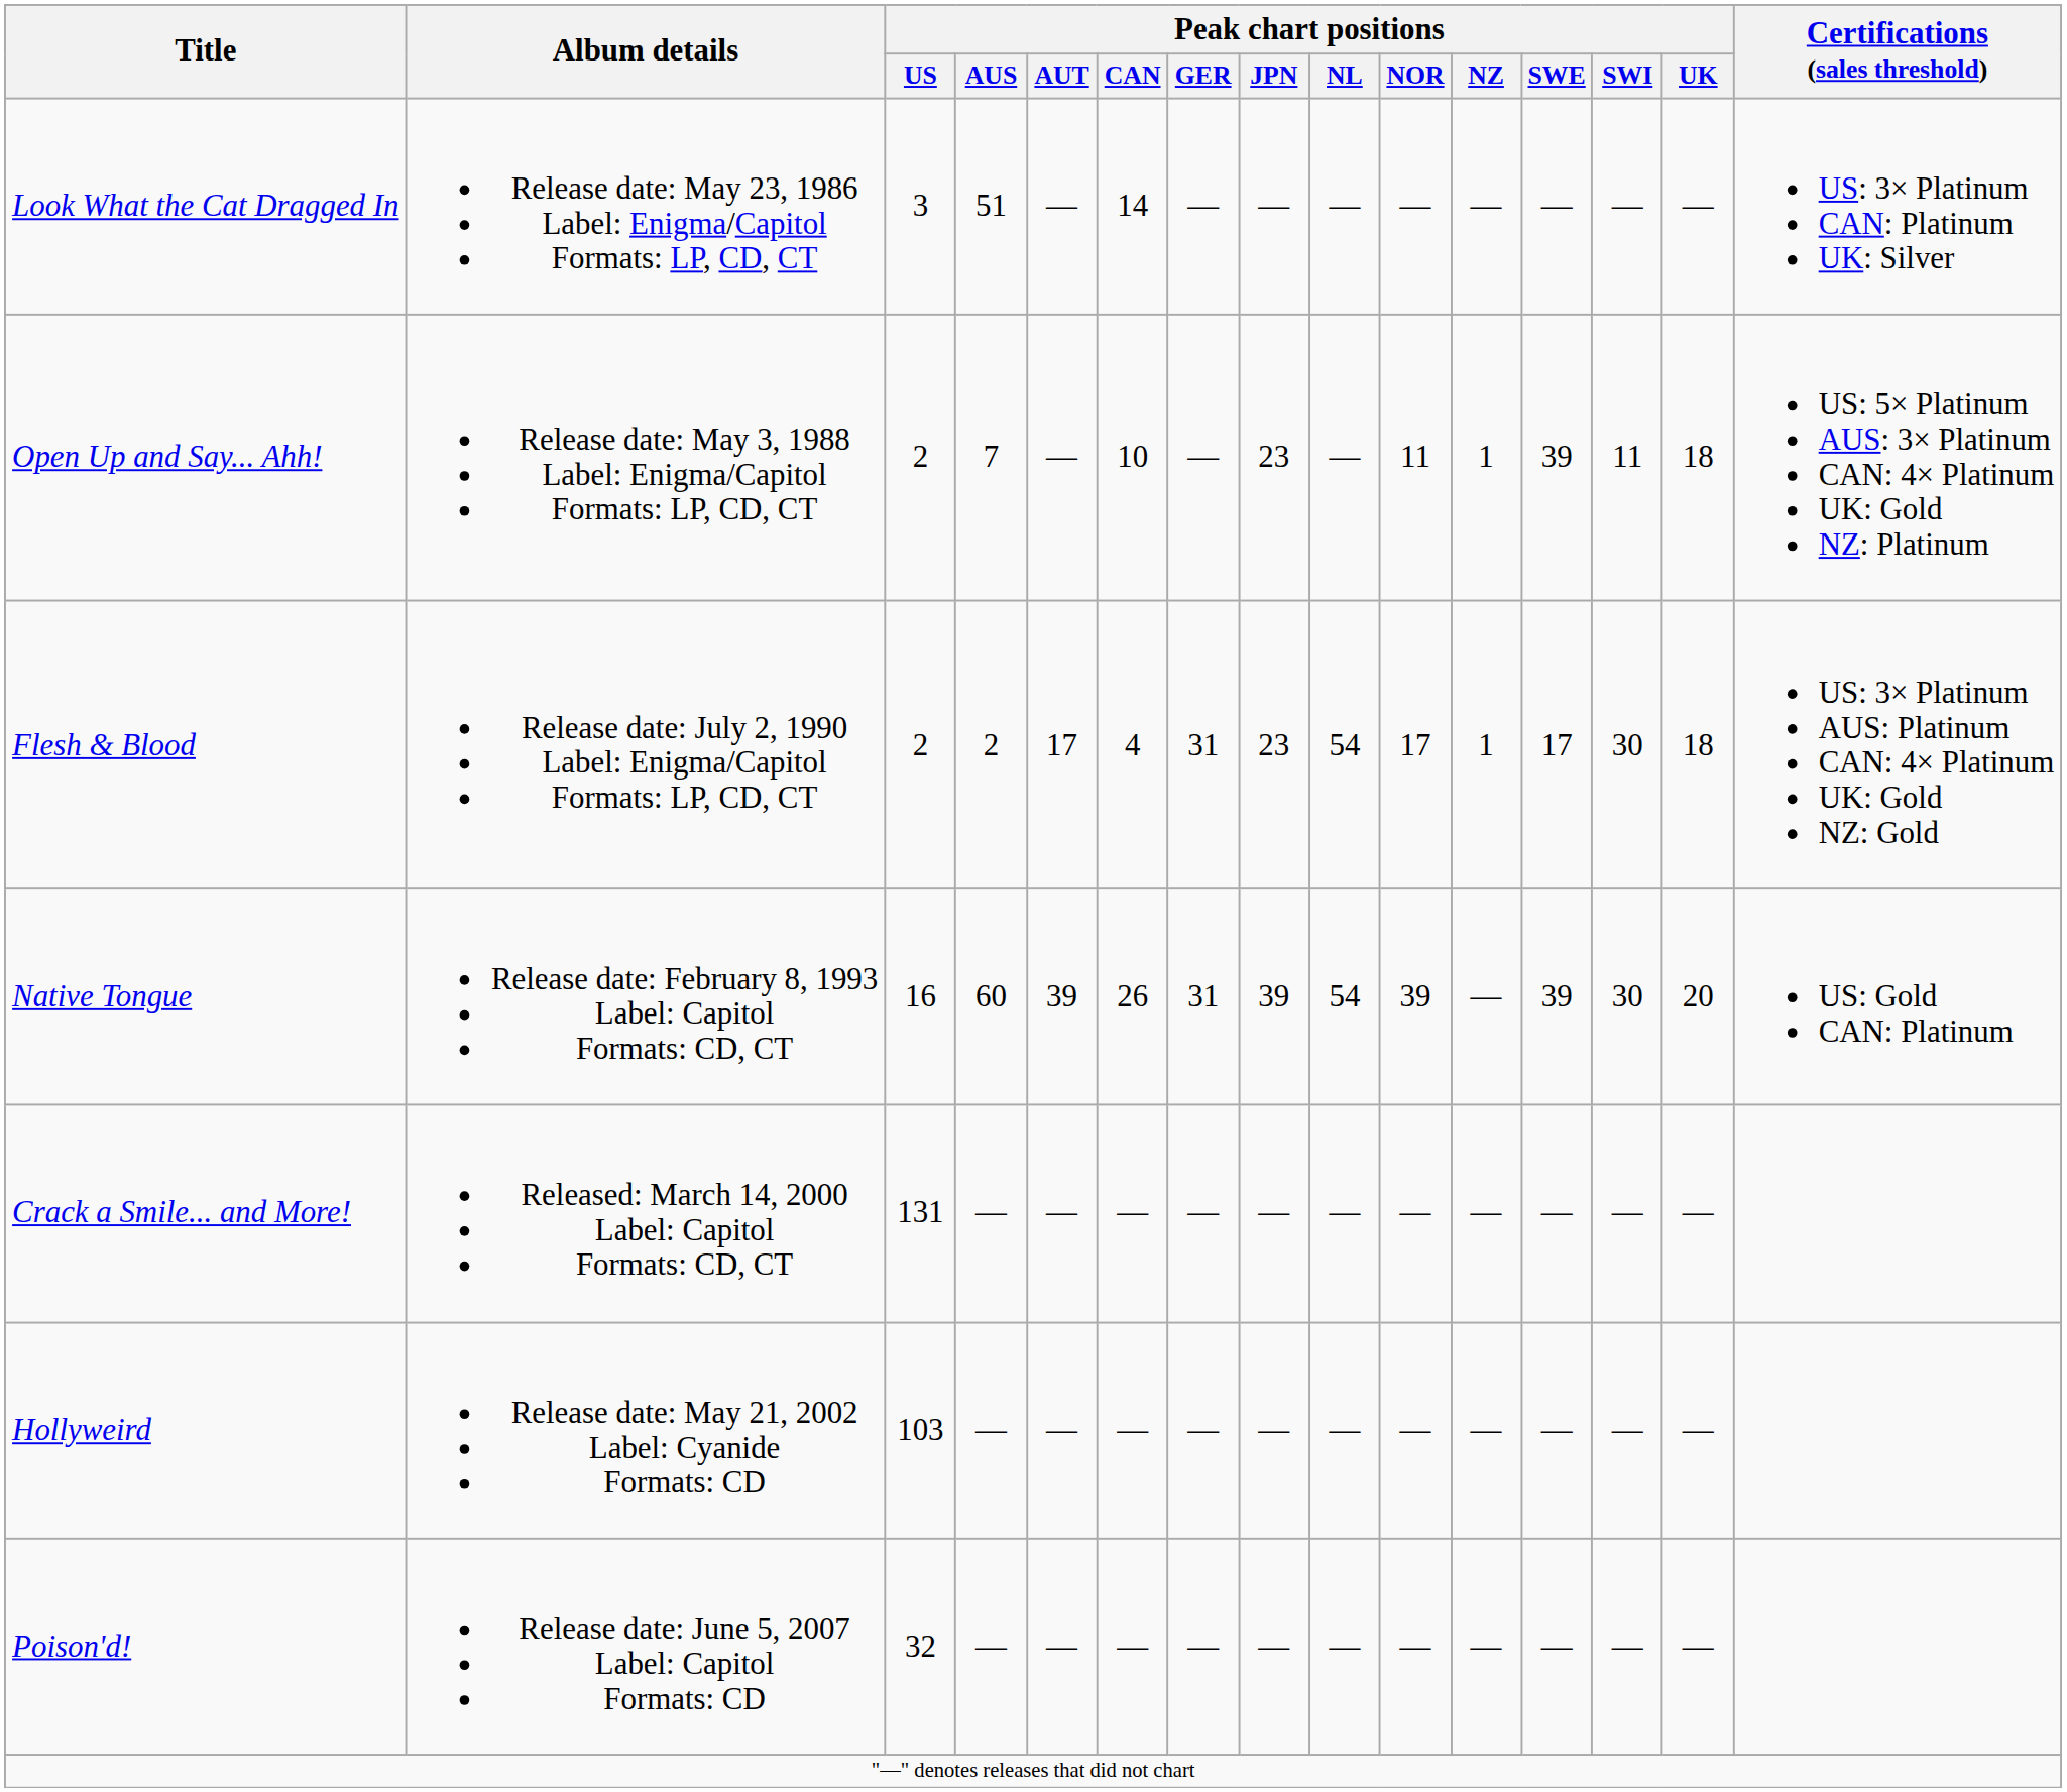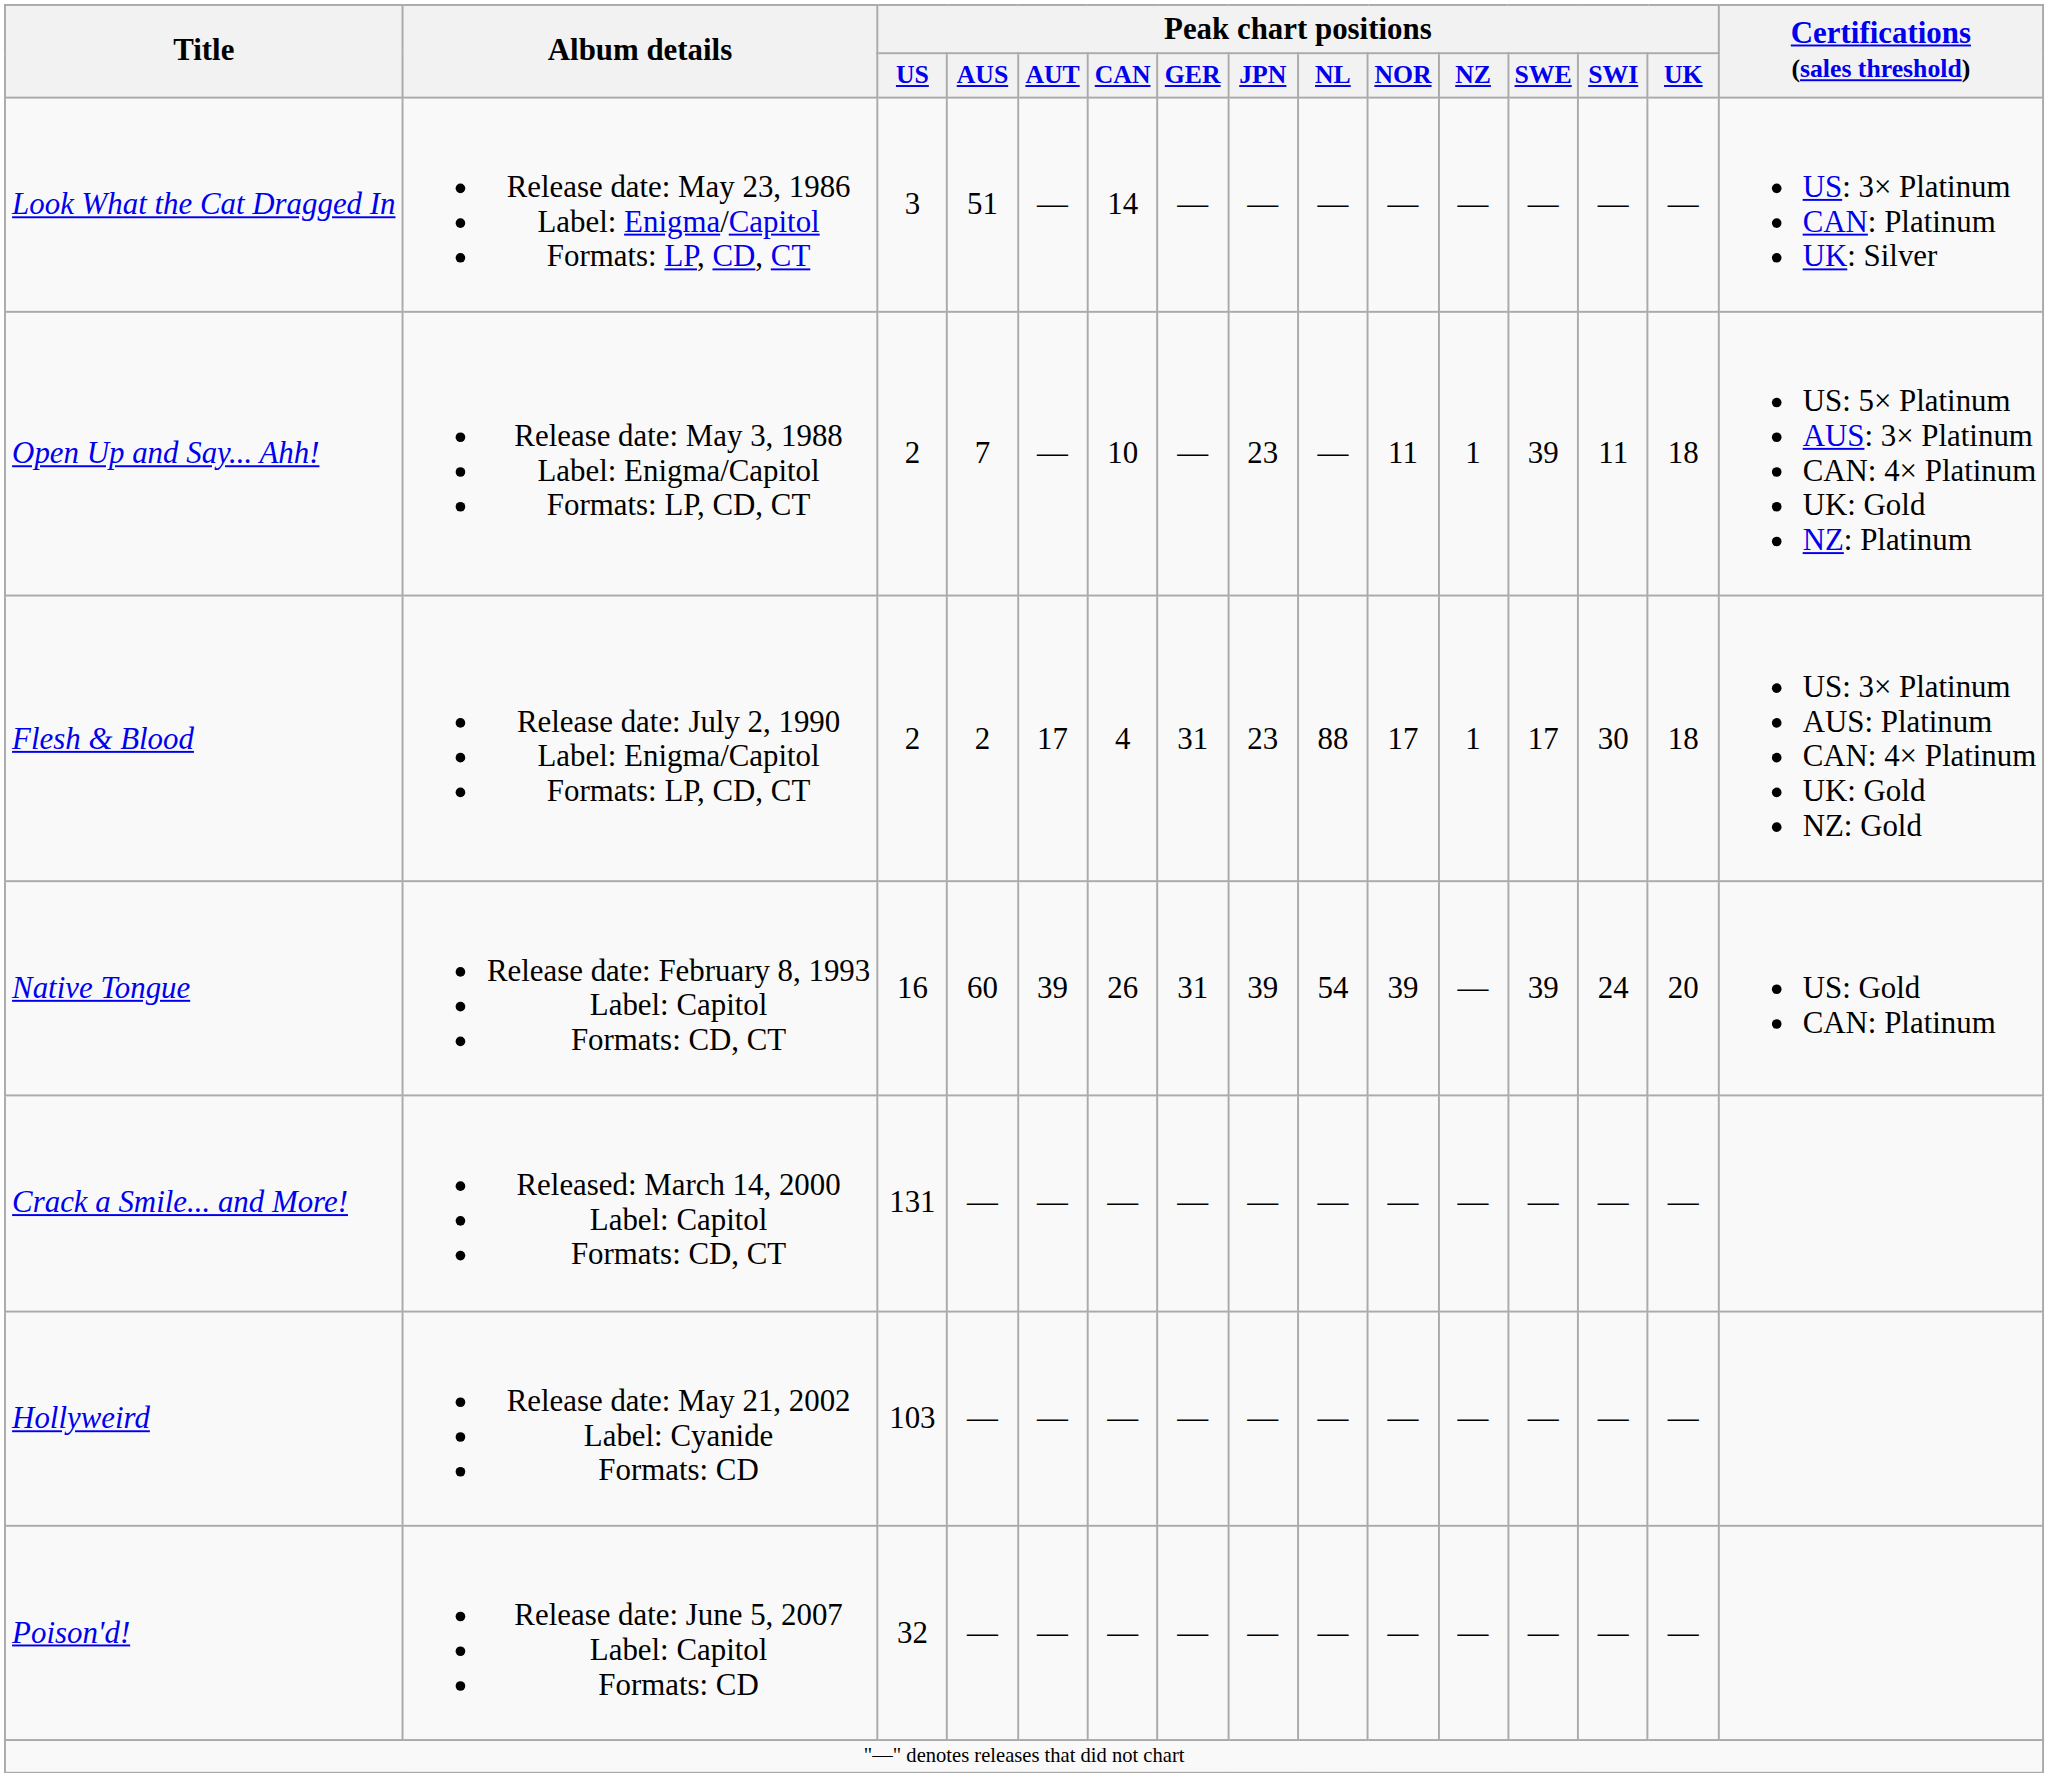Flesh & Blood | Peak chart positions / NL: 54 -> 88
Native Tongue | Peak chart positions / SWI: 30 -> 24
